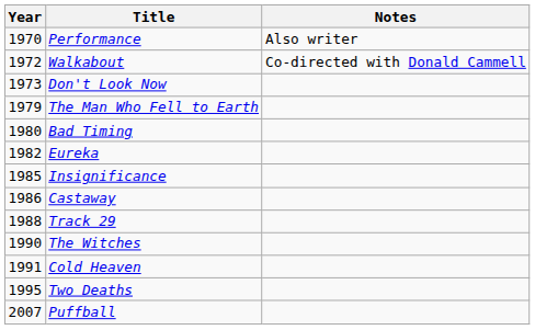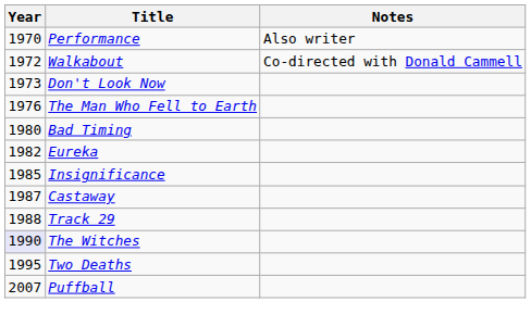The Man Who Fell to Earth | Year: 1979 -> 1976
Castaway | Year: 1986 -> 1987
The Witches | Year: no background -> lavender background
- row: 1991 | Cold Heaven
